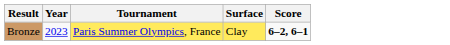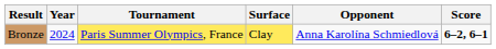+ column: Opponent | Anna Karolína Schmiedlová
Bronze | Year: 2023 -> 2024
